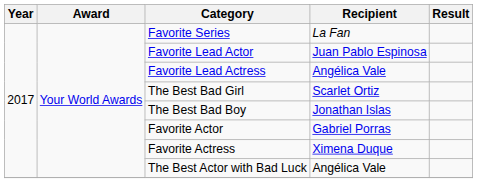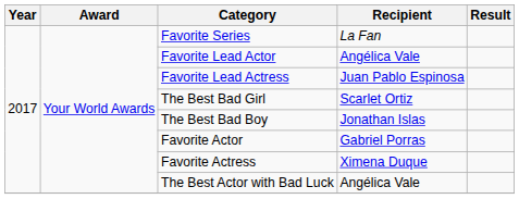Favorite Lead Actor | Recipient: Juan Pablo Espinosa -> Angélica Vale
Favorite Lead Actress | Recipient: Angélica Vale -> Juan Pablo Espinosa
